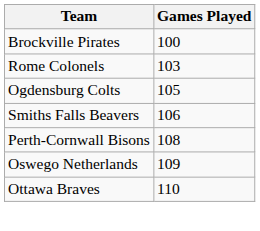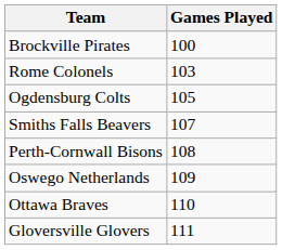Smiths Falls Beavers | Games Played: 106 -> 107
+ row: Gloversville Glovers | 111
